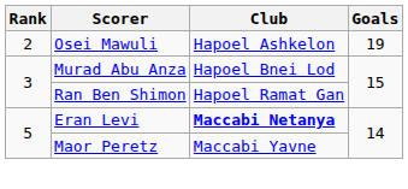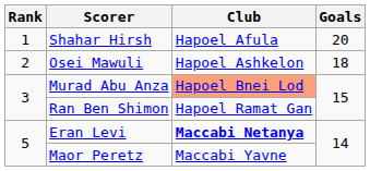+ row: 1 | Shahar Hirsh | Hapoel Afula | 20
Osei Mawuli | Goals: 19 -> 18
Murad Abu Anza | Club: no background -> lightsalmon background
